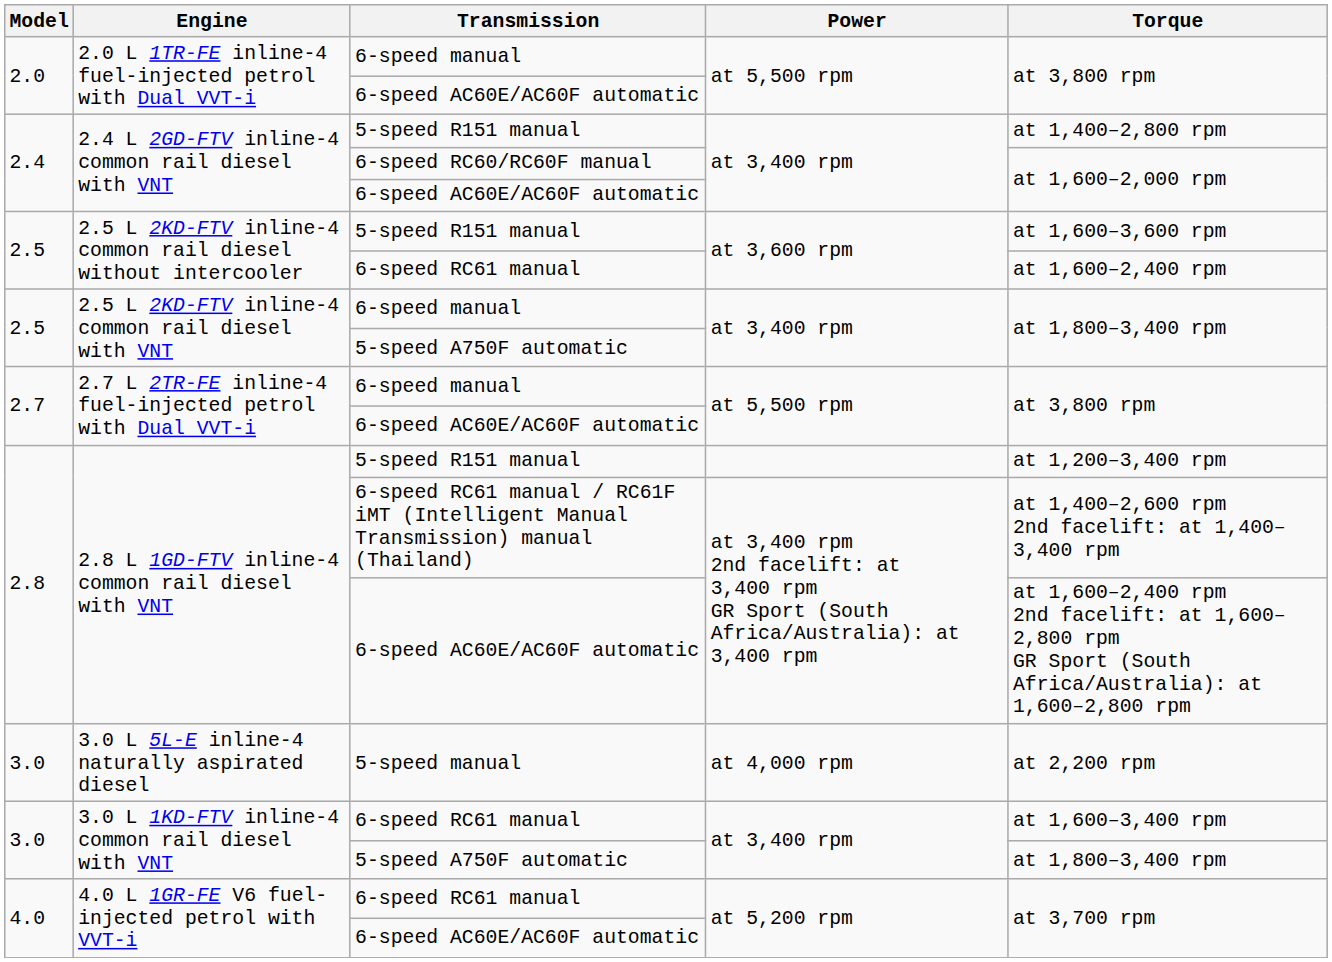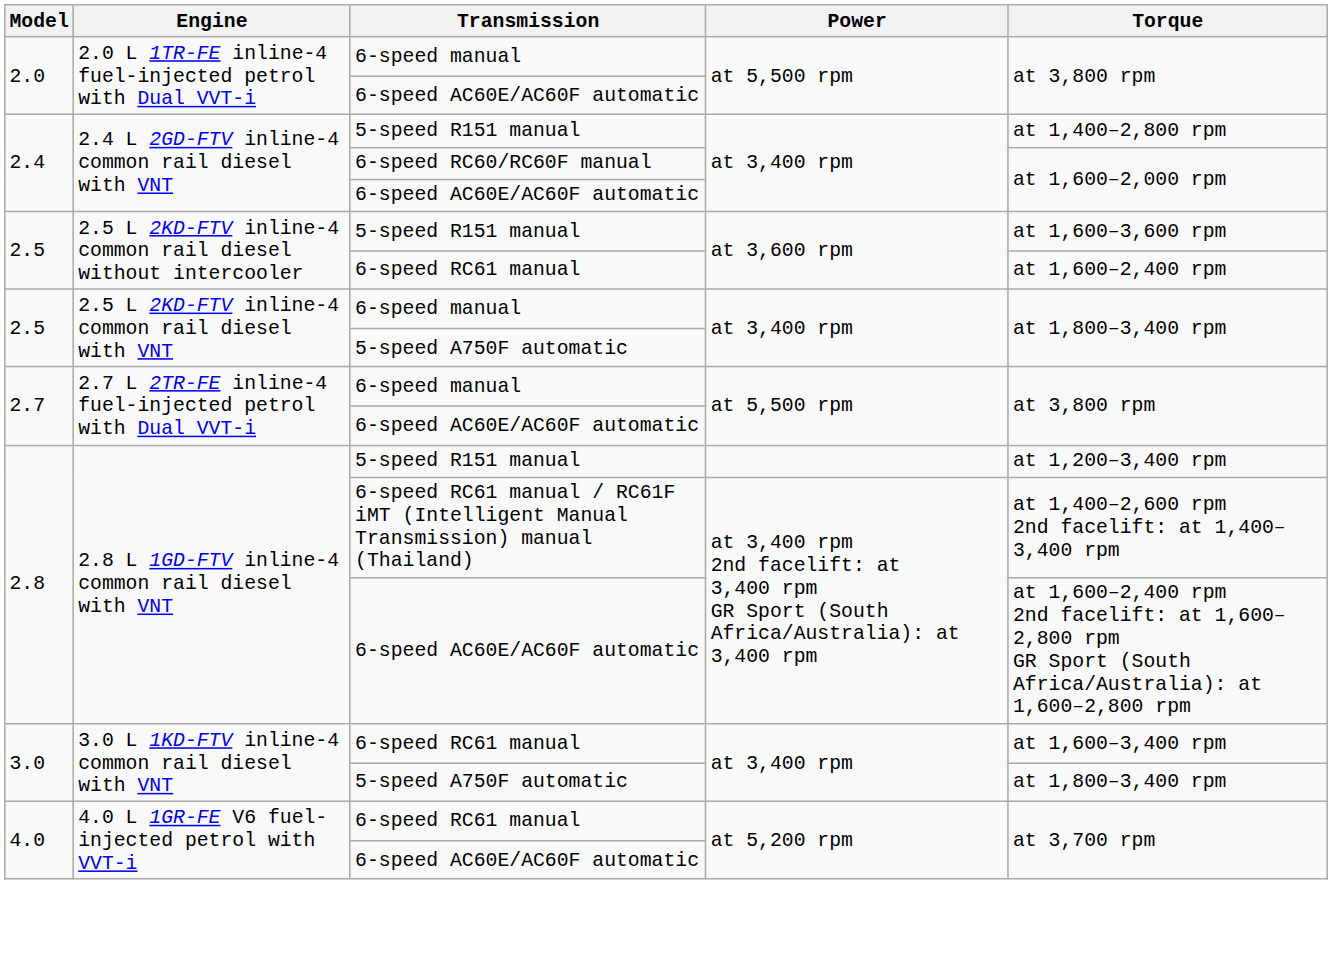- row: 3.0 | 3.0 L 5L-E inline-4 naturally aspirated diesel | 5-speed manual | at 4,000 rpm | at 2,200 rpm
